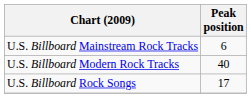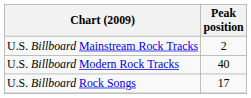U.S. Billboard Mainstream Rock Tracks | Peak position: 6 -> 2
